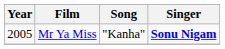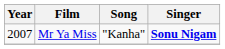Mr Ya Miss | Year: 2005 -> 2007
